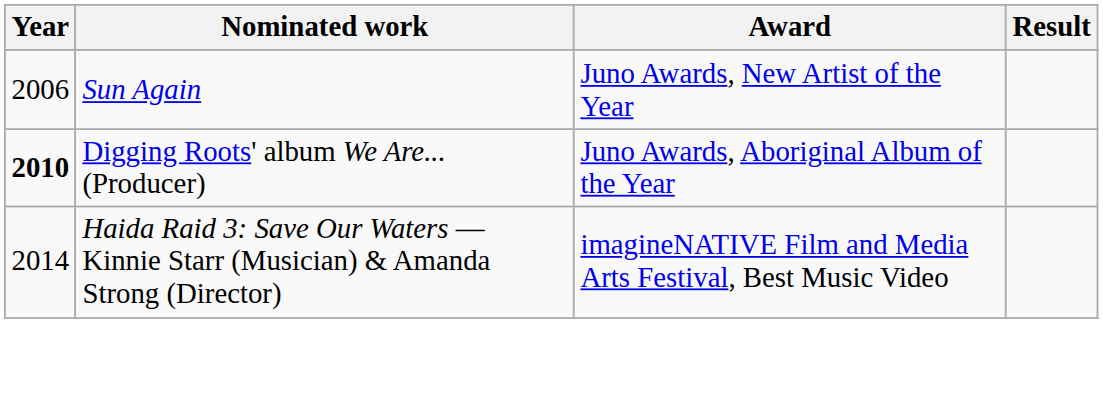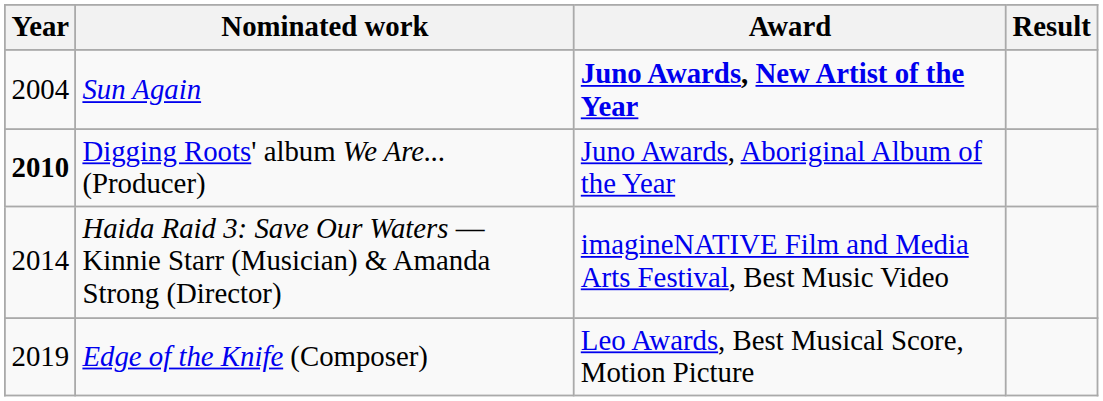Sun Again | Year: 2006 -> 2004
Sun Again | Award: normal -> bold
+ row: 2019 | Edge of the Knife (Composer) | Leo Awards, Best Musical Score, Motion Picture
